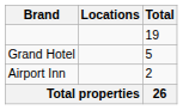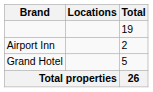rows swapped: Airport Inn <-> Grand Hotel
